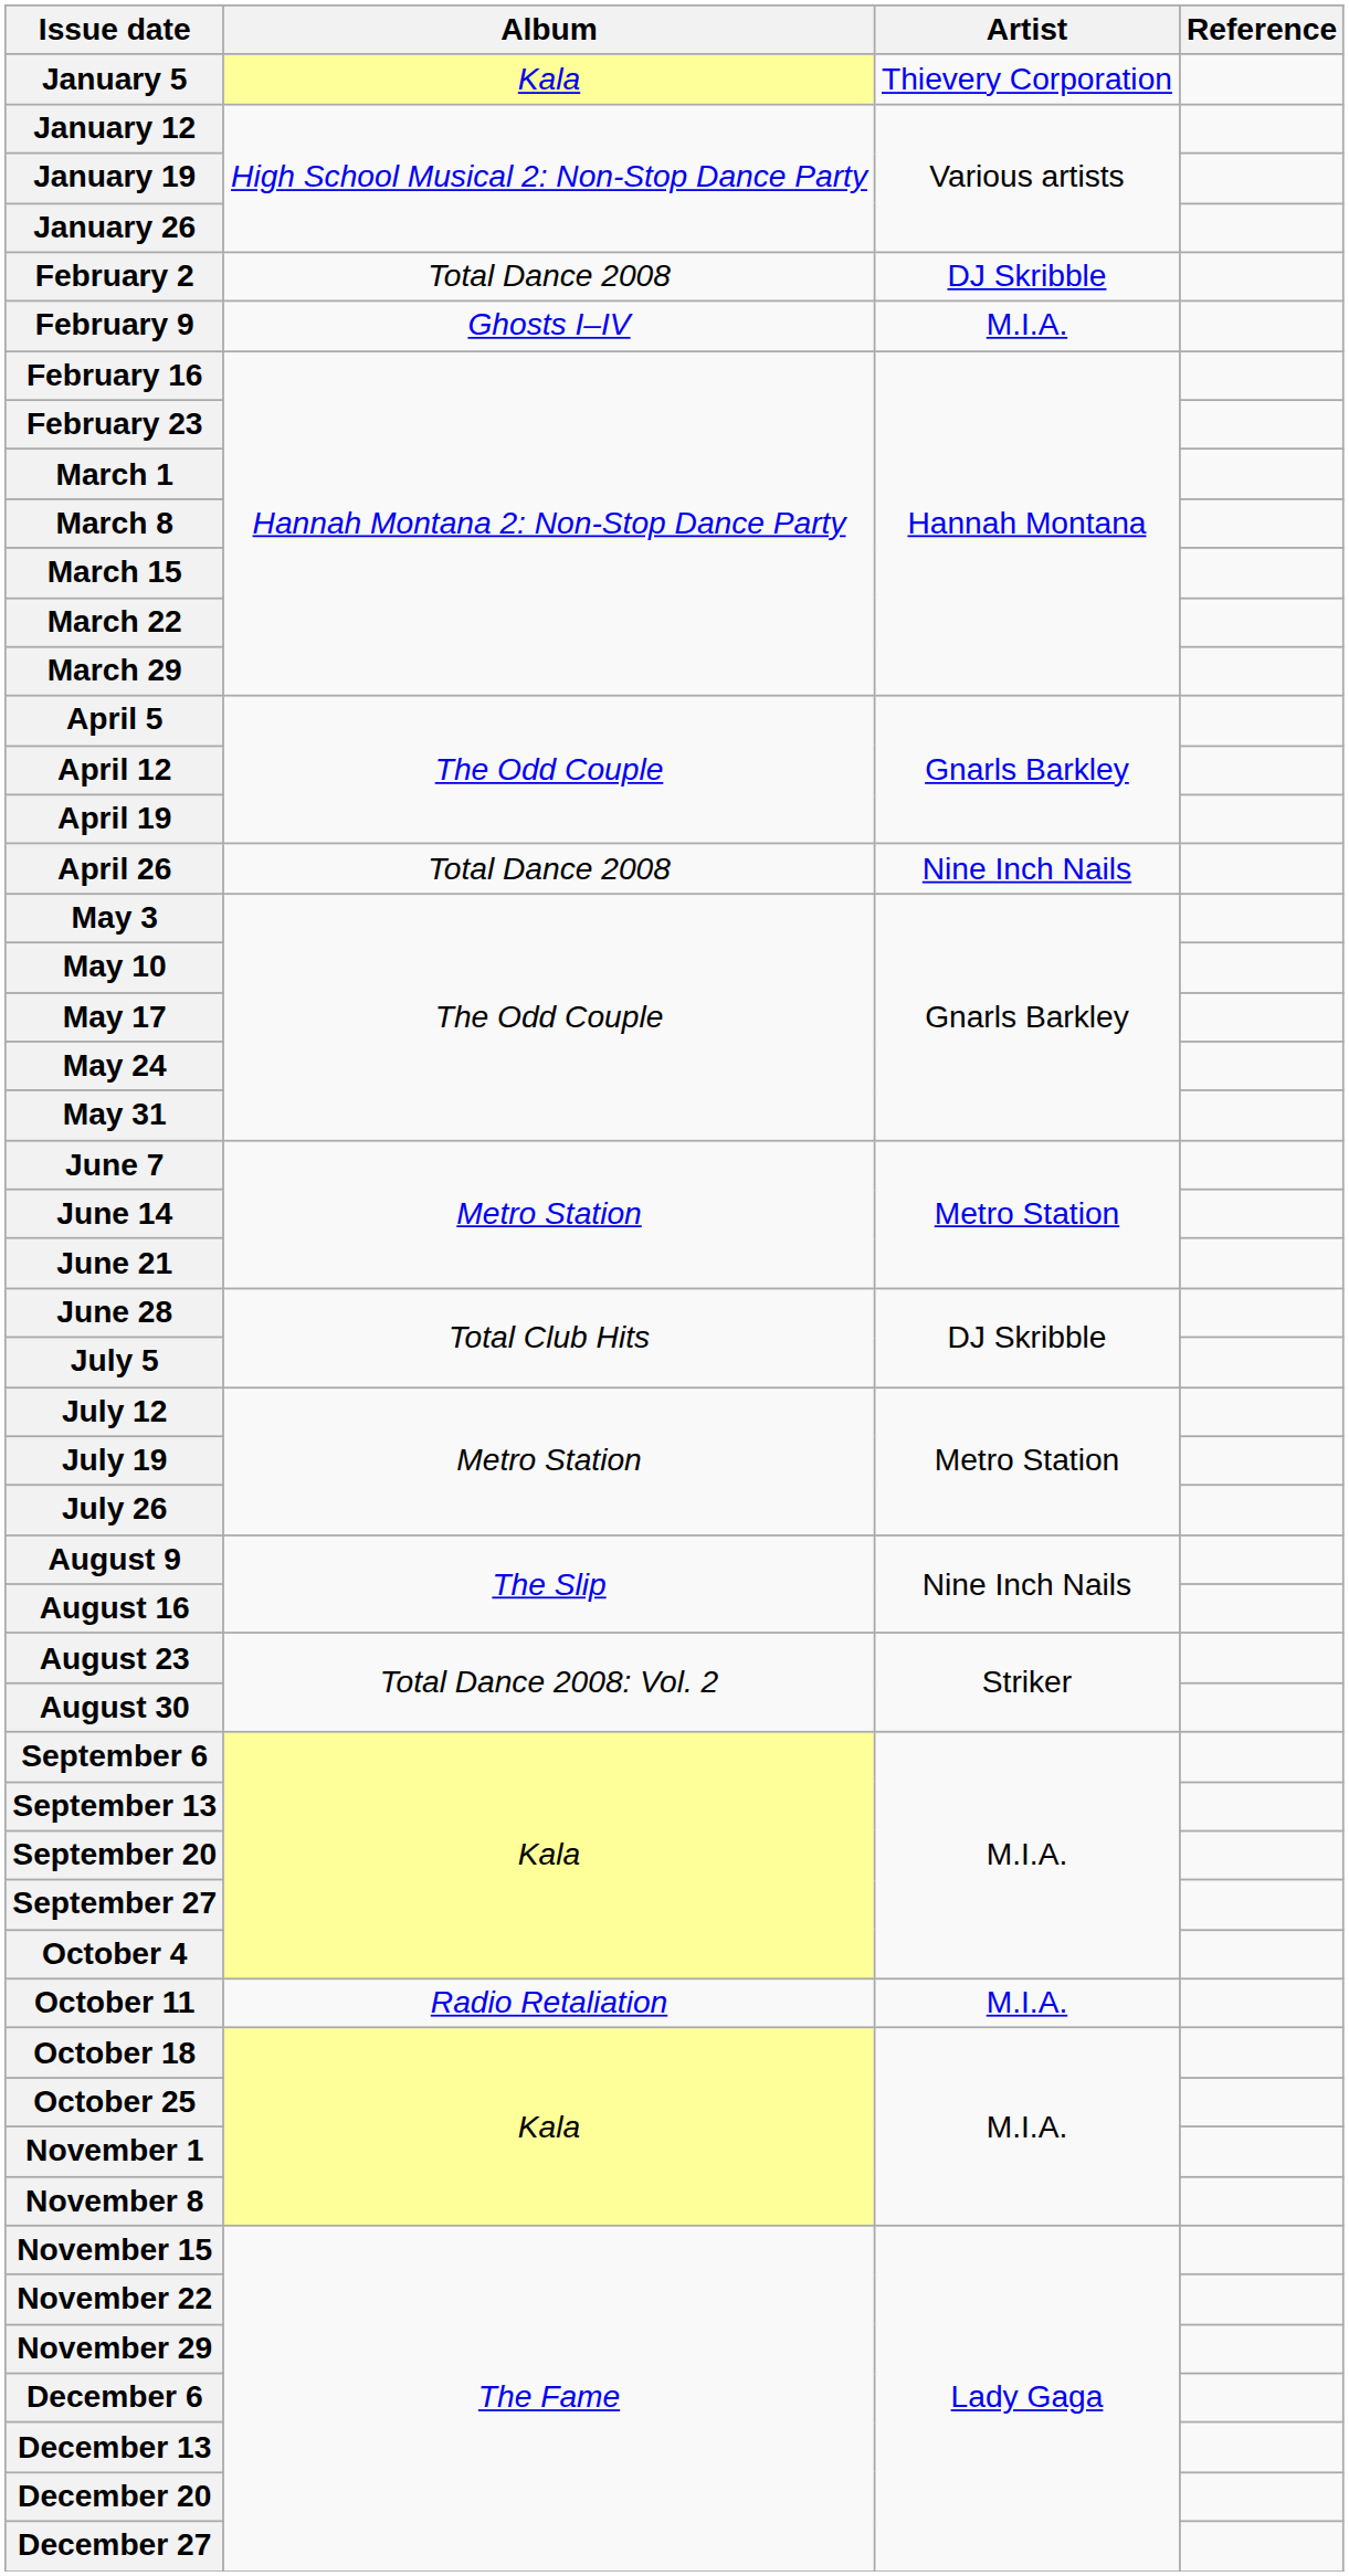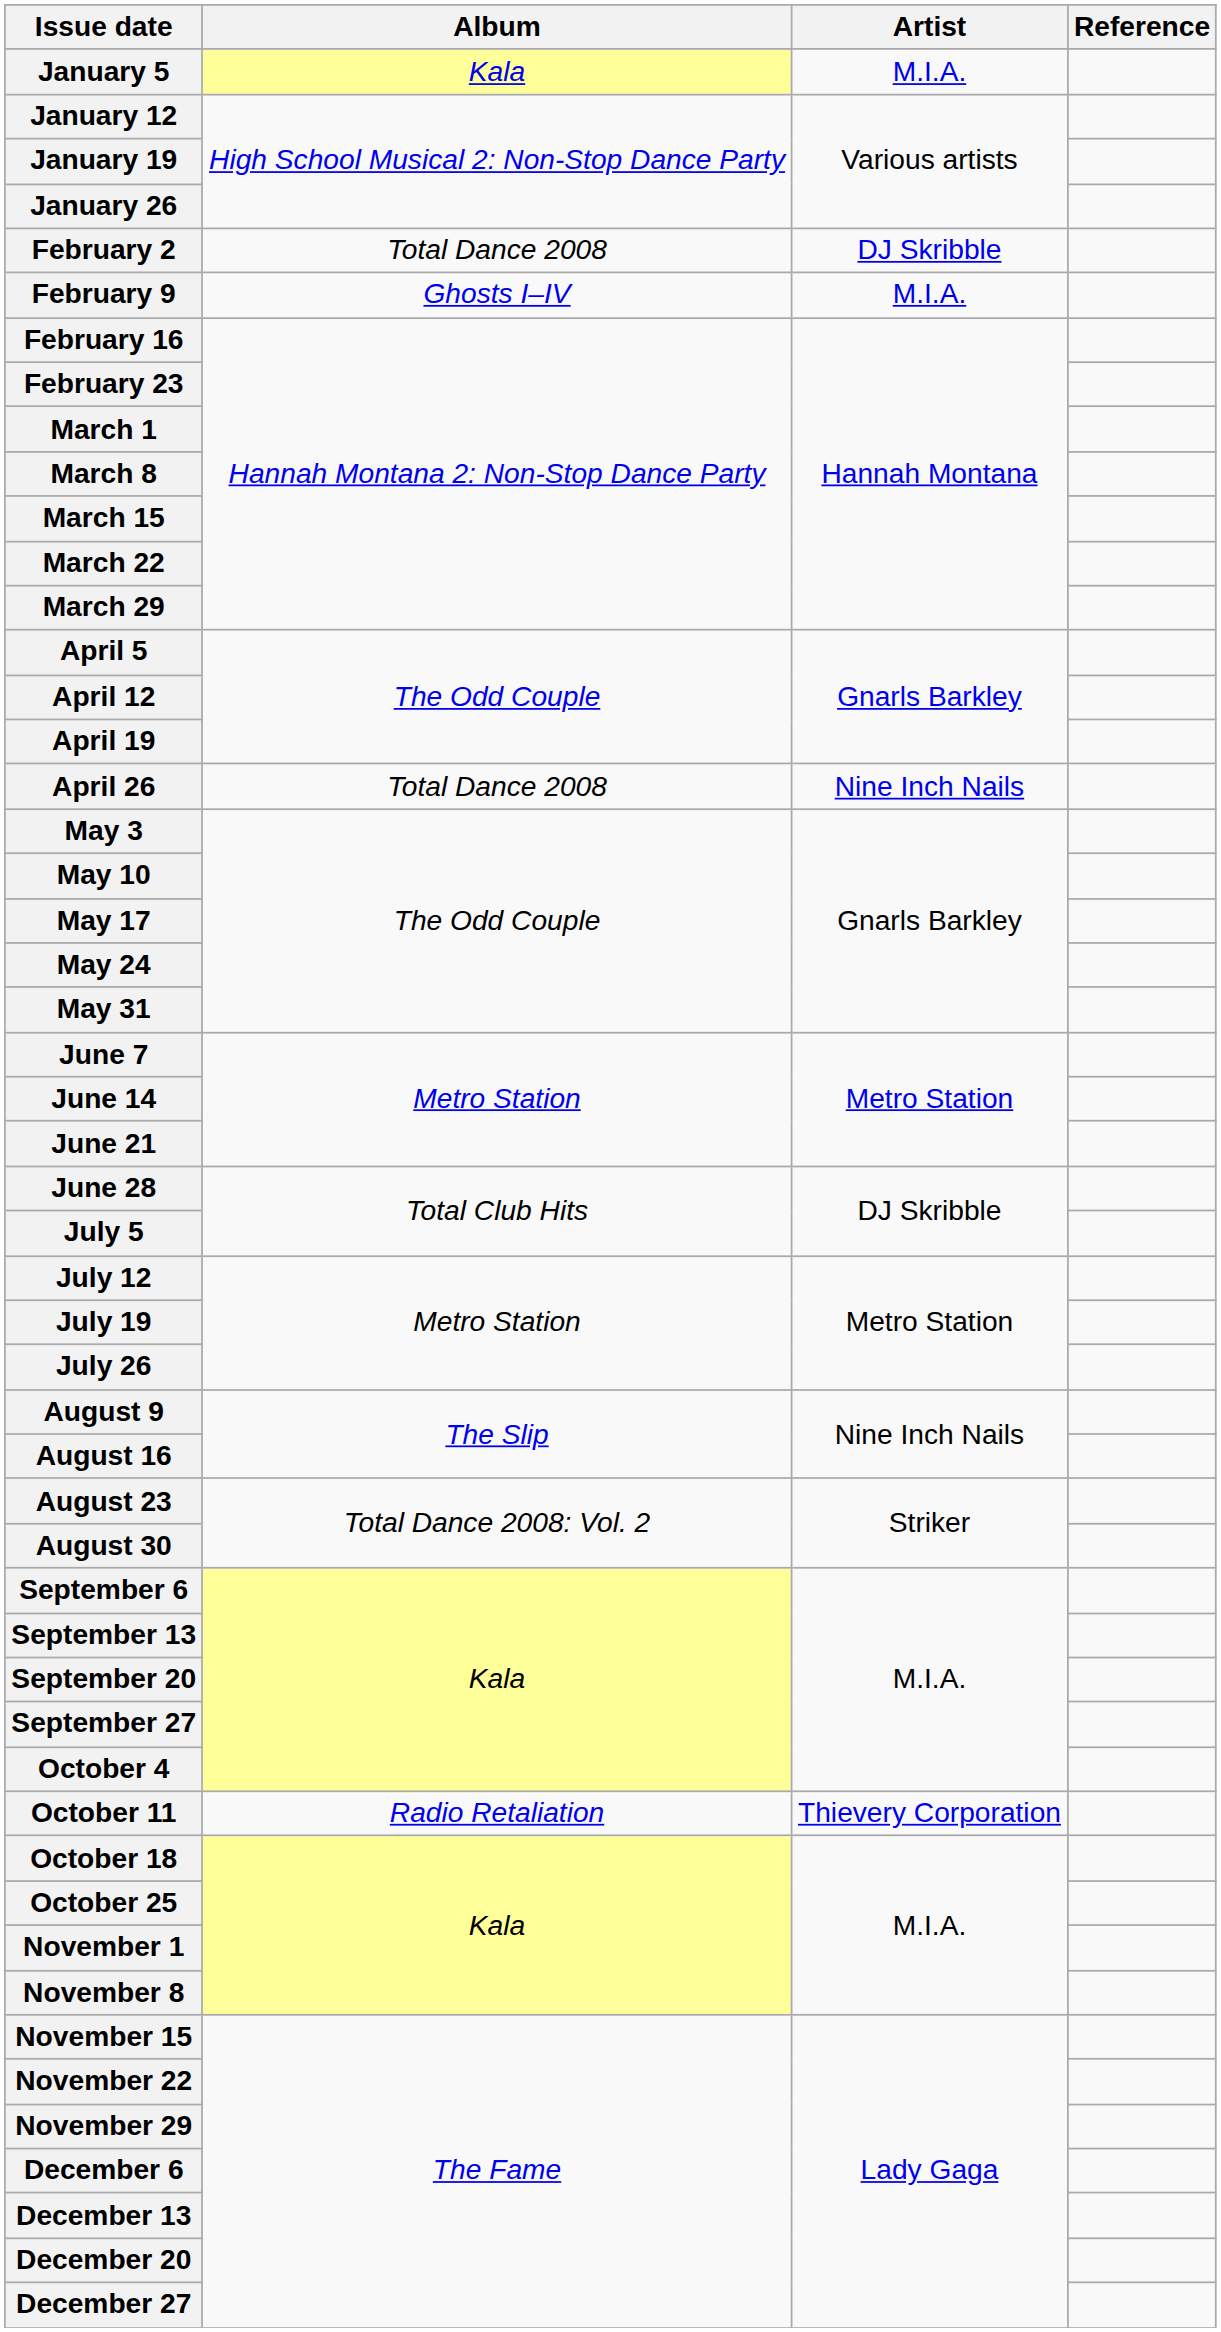January 5 | Artist: Thievery Corporation -> M.I.A.
October 11 | Artist: M.I.A. -> Thievery Corporation
